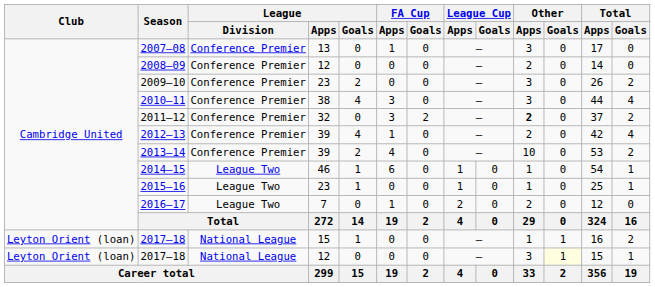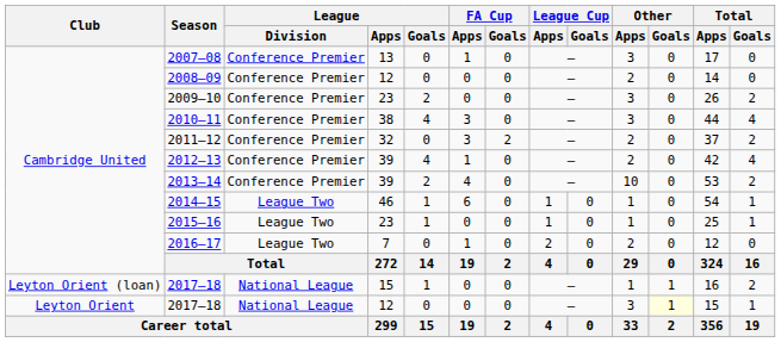2011–12 | Other / Apps: bold -> normal
2017–18 / 12 | Club: Leyton Orient (loan) -> Leyton Orient
